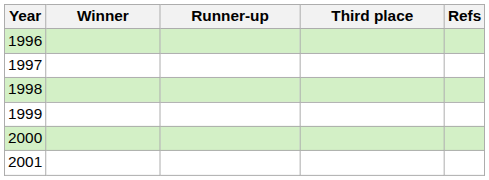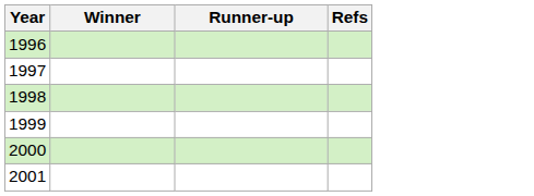- column: Third place
